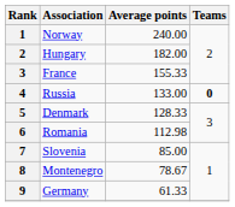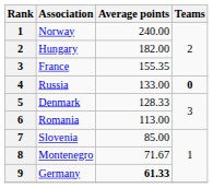France | Average points: 155.33 -> 155.35
Romania | Average points: 112.98 -> 113.00
Montenegro | Average points: 78.67 -> 71.67
Germany | Average points: normal -> bold
